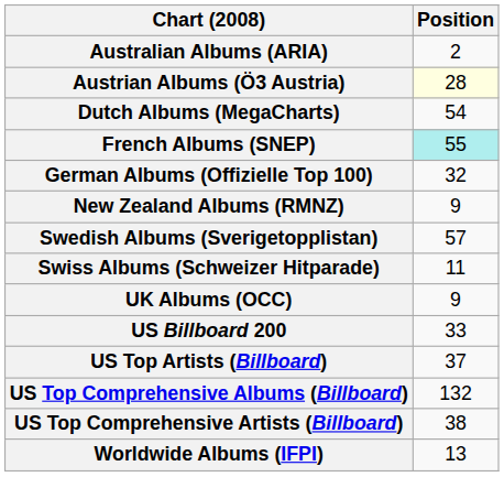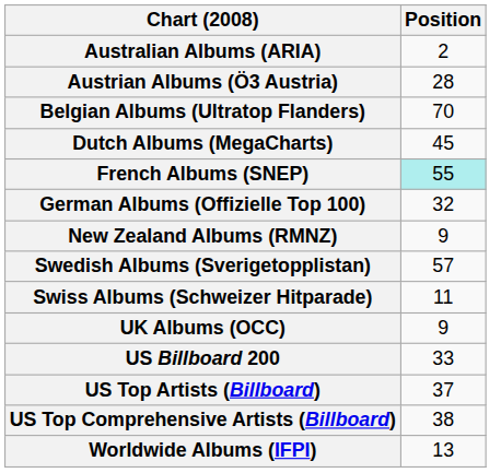Austrian Albums (Ö3 Austria) | Position: lightyellow background -> no background
+ row: Belgian Albums (Ultratop Flanders) | 70
Dutch Albums (MegaCharts) | Position: 54 -> 45
- row: US Top Comprehensive Albums (Billboard) | 132
